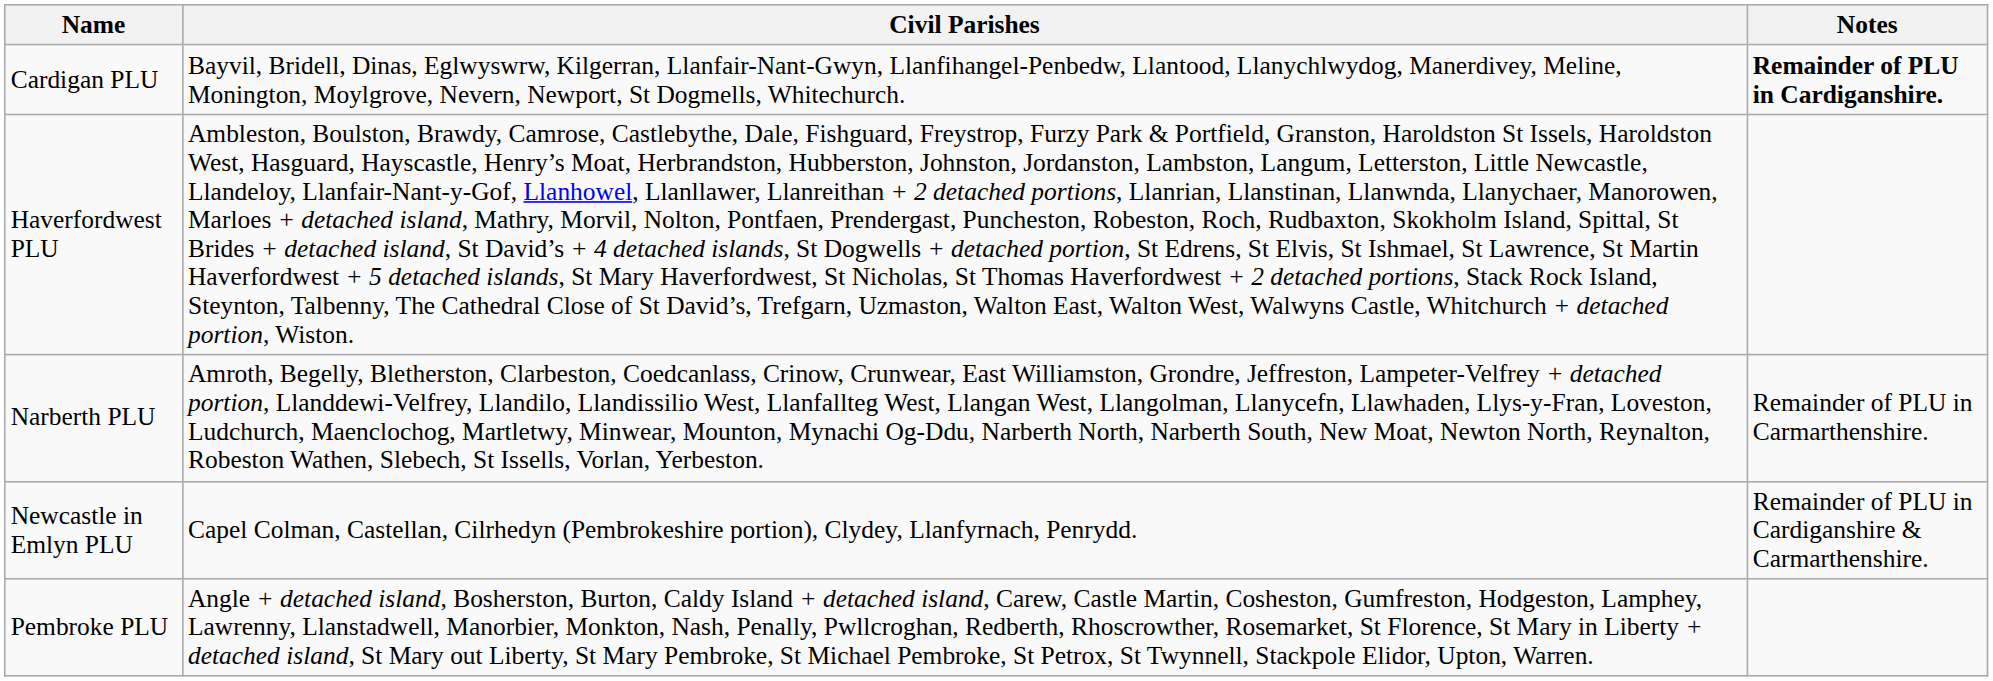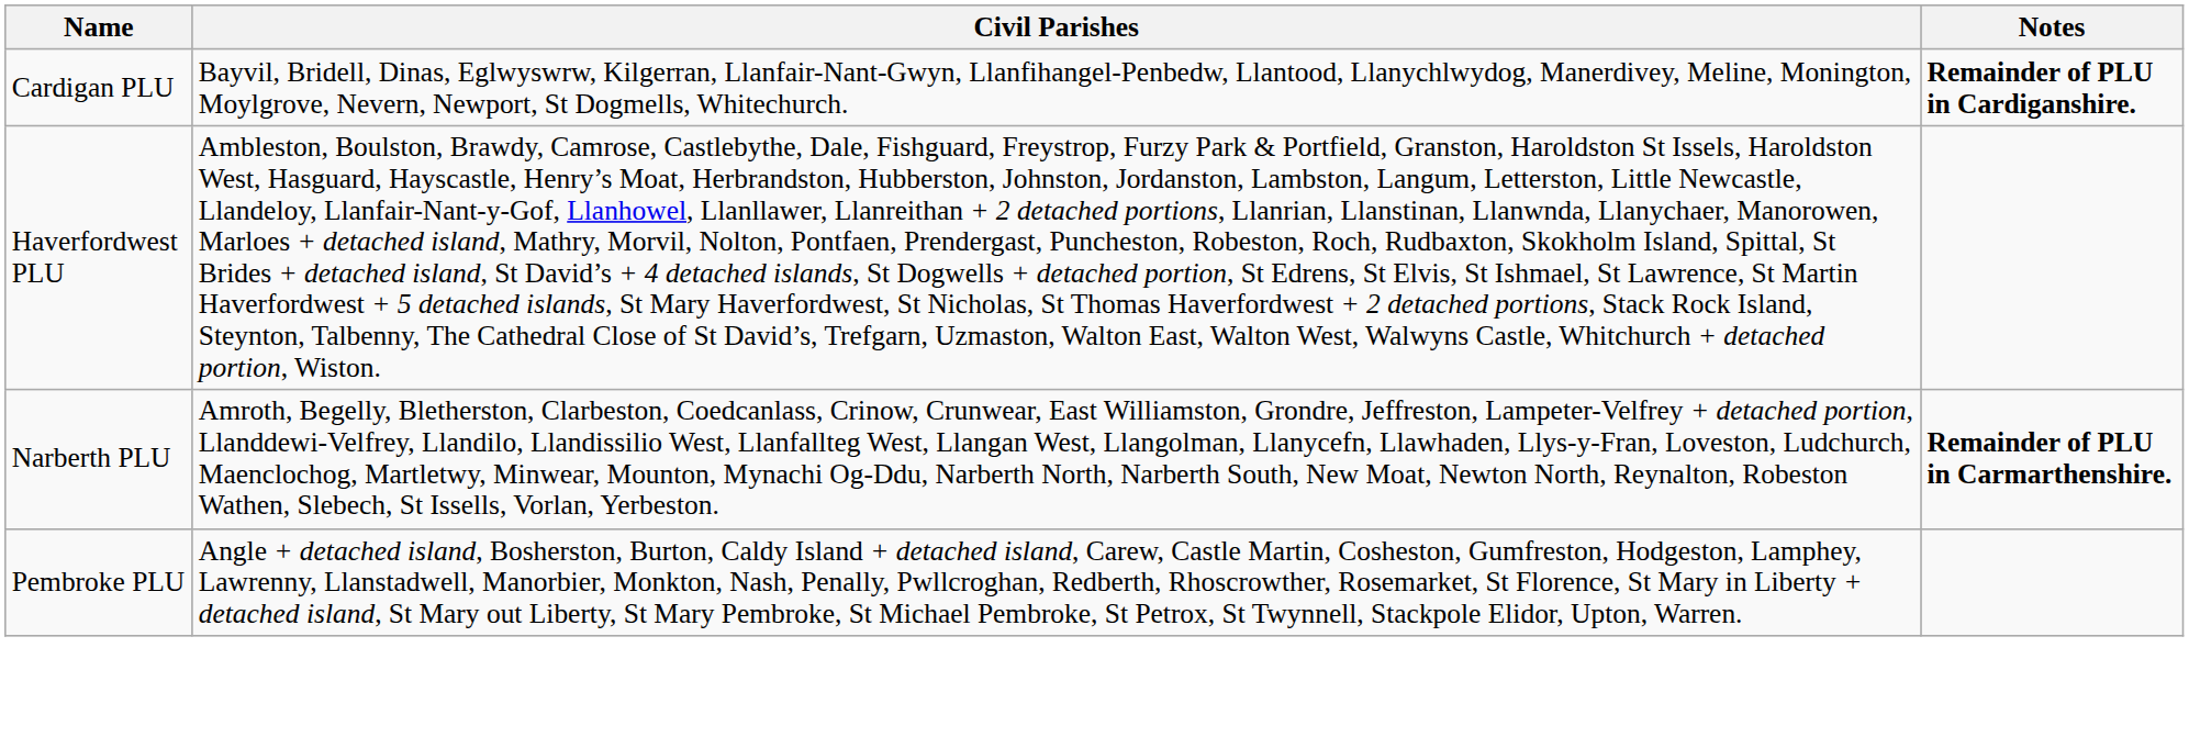Narberth PLU | Notes: normal -> bold
- row: Newcastle in Emlyn PLU | Capel Colman, Castellan, Cilrhedyn (Pembrokeshire portion), Clydey, Llanfyrnach, Penrydd. | Remainder of PLU in Cardiganshire & Carmarthenshire.
